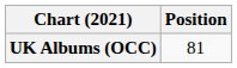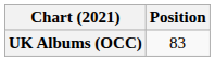UK Albums (OCC) | Position: 81 -> 83
